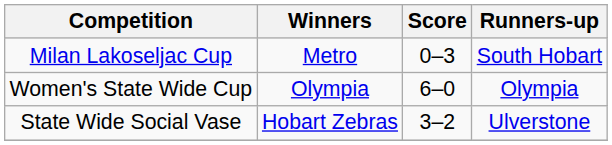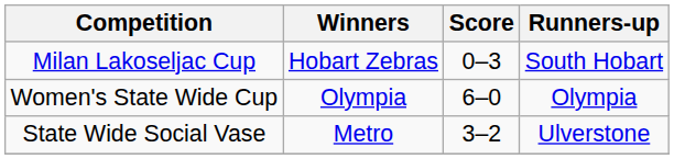Milan Lakoseljac Cup | Winners: Metro -> Hobart Zebras
State Wide Social Vase | Winners: Hobart Zebras -> Metro
